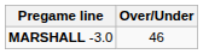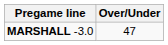MARSHALL -3.0 | Over/Under: 46 -> 47
